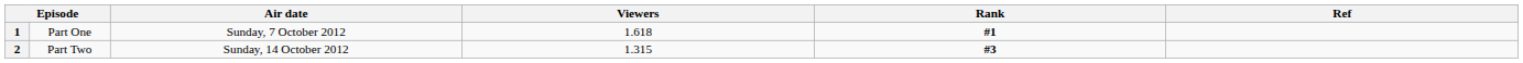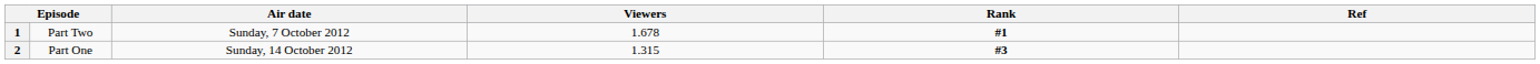1 | column 2: Part One -> Part Two
1 | Viewers: 1.618 -> 1.678
2 | column 2: Part Two -> Part One
